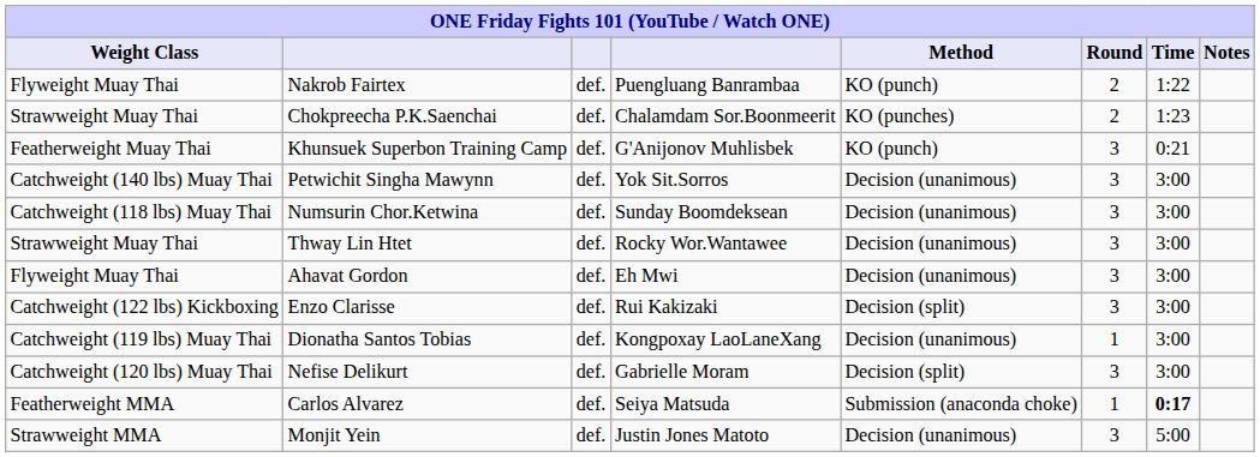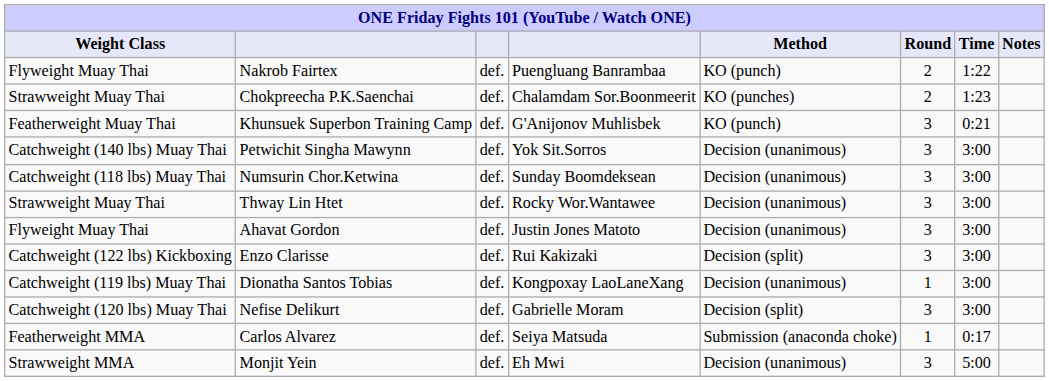Ahavat Gordon | column 4: Eh Mwi -> Justin Jones Matoto
Carlos Alvarez | Time: bold -> normal
Monjit Yein | column 4: Justin Jones Matoto -> Eh Mwi
